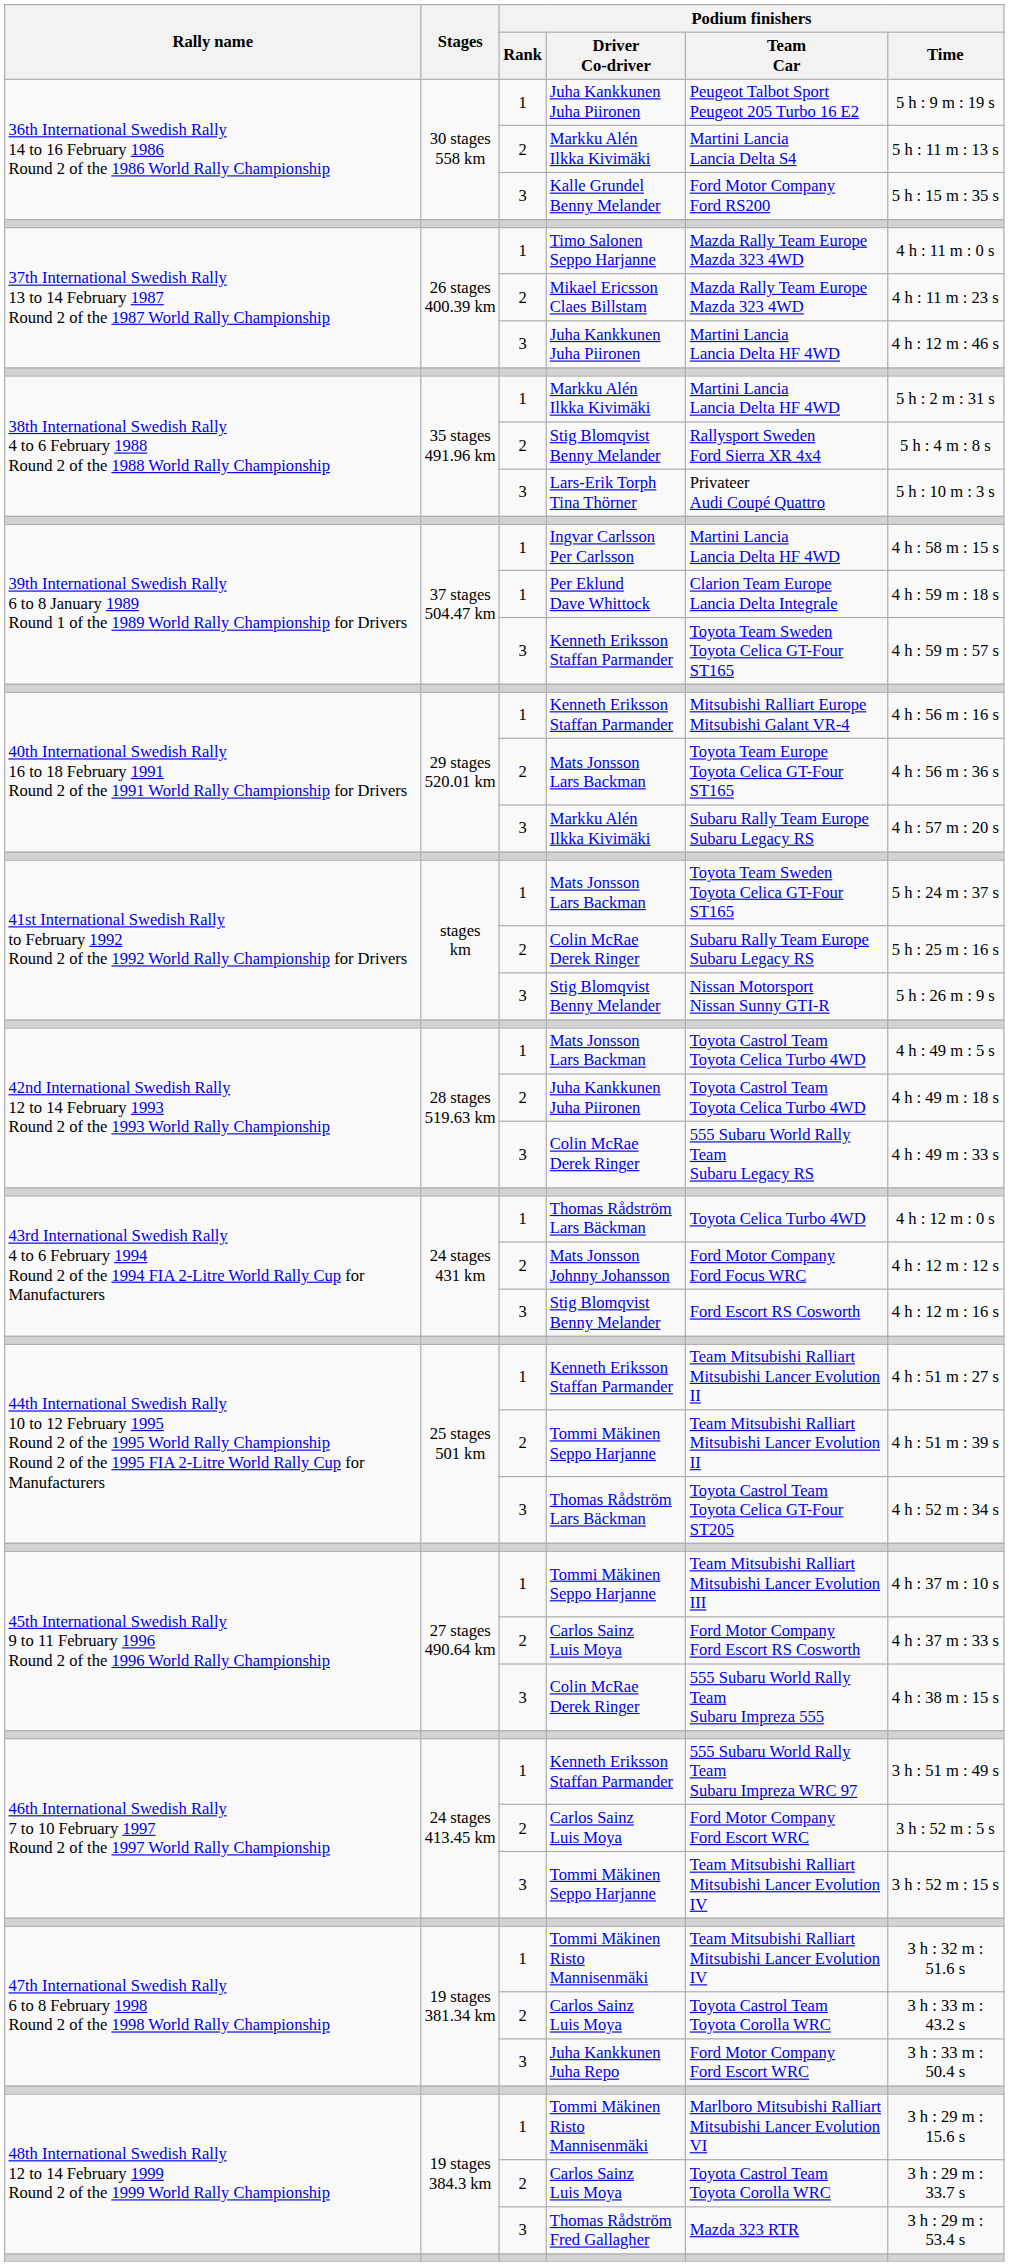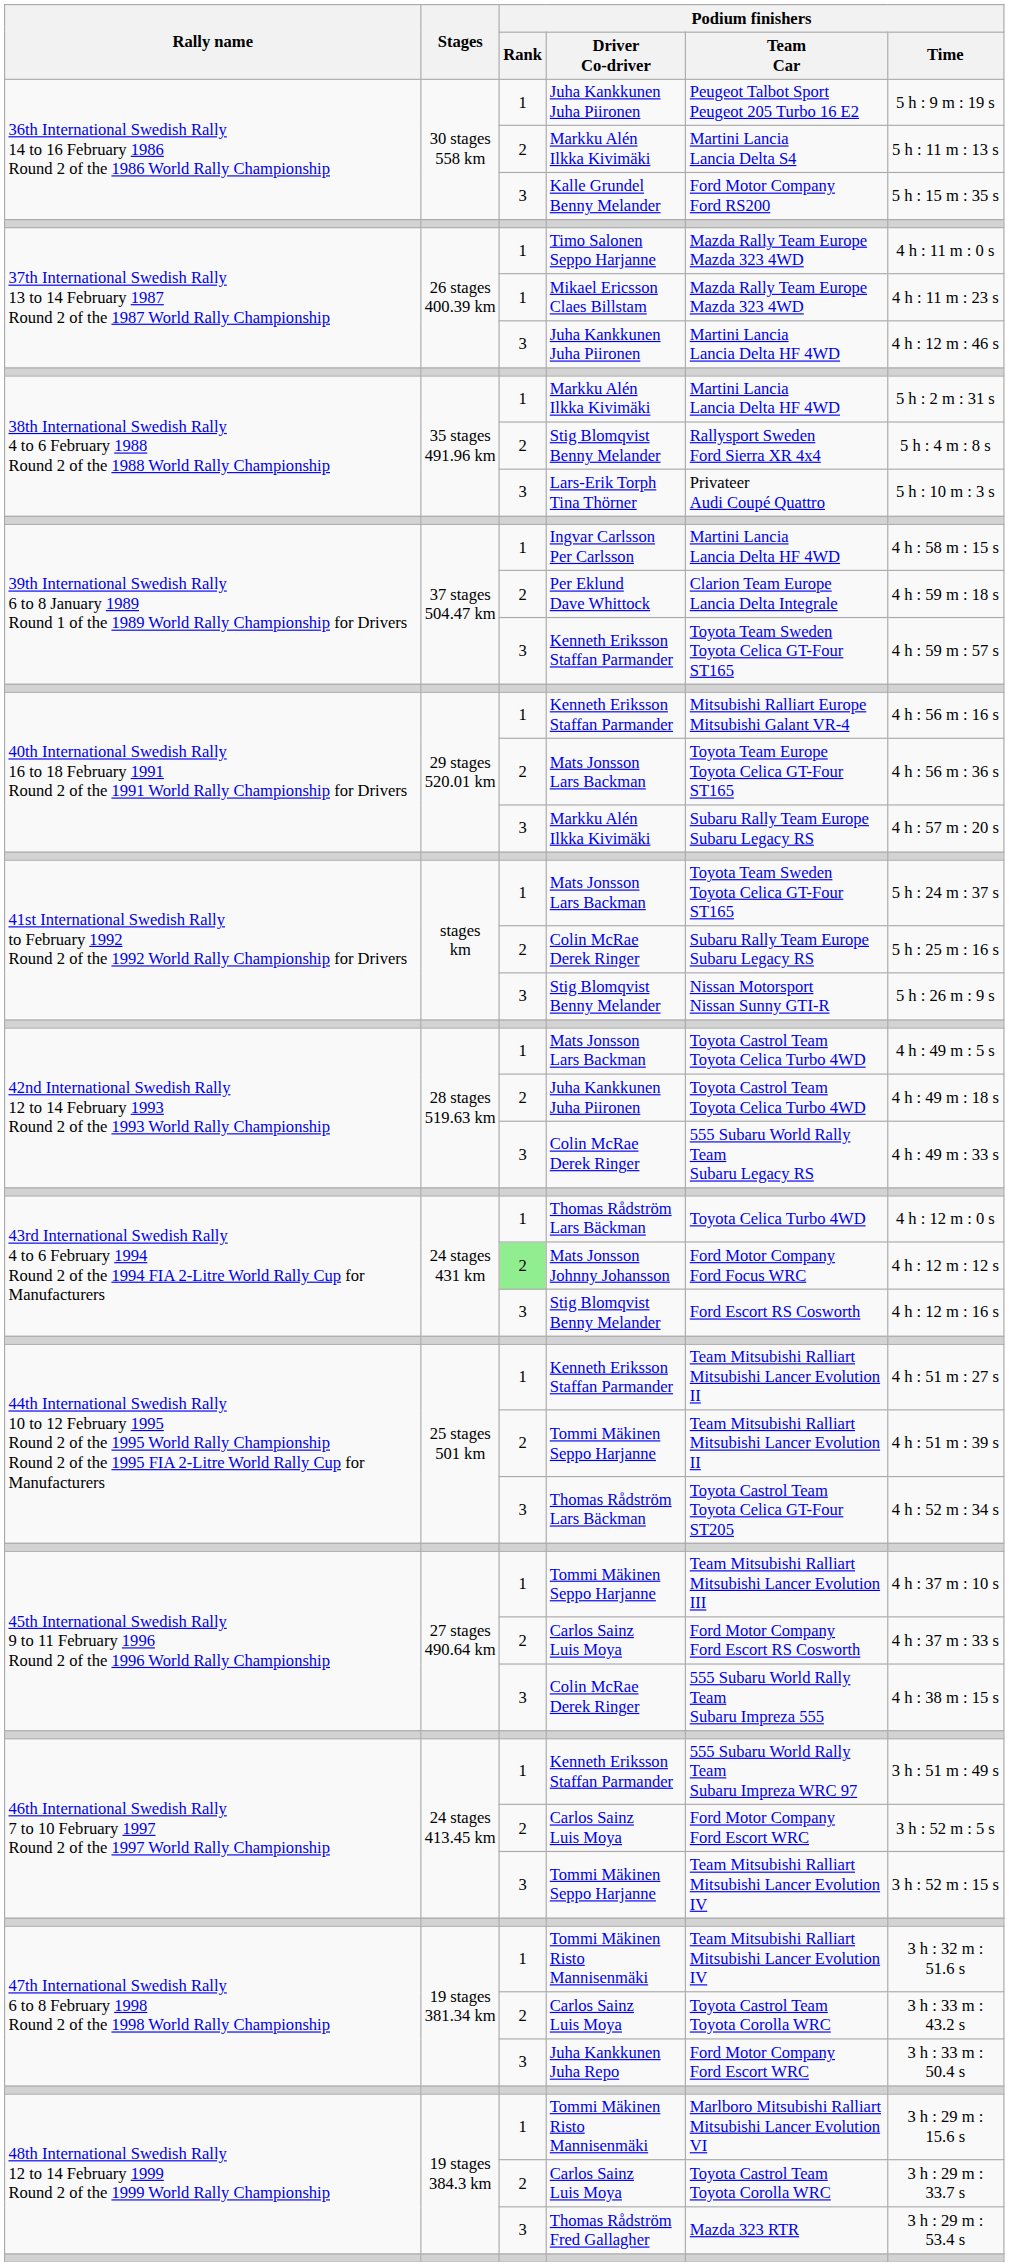Mikael Ericsson Claes Billstam | Podium finishers / Rank: 2 -> 1
Per Eklund Dave Whittock | Podium finishers / Rank: 1 -> 2
Mats Jonsson Johnny Johansson | Podium finishers / Rank: no background -> lightgreen background
